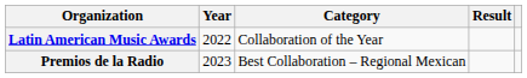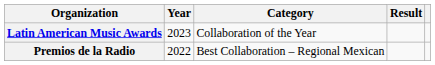Latin American Music Awards | Year: 2022 -> 2023
Premios de la Radio | Year: 2023 -> 2022
